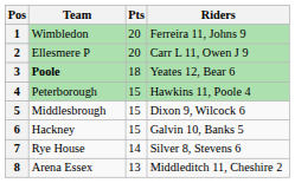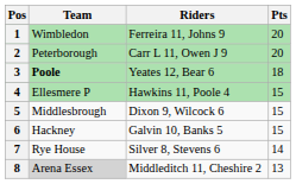columns swapped: Pts <-> Riders
2 | Team: Ellesmere P -> Peterborough
4 | Team: Peterborough -> Ellesmere P
8 | Team: no background -> lightgrey background
